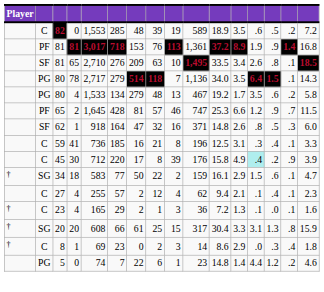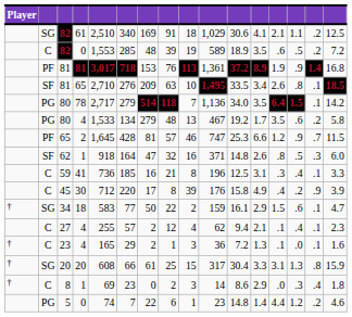+ row: SG | 82 | 61 | 2,510 | 340 | 169 | 91 | 18 | 1,029 | 30.6 | 4.1 | 2.1 | 1.1 | .2 | 12.5
80 / 78 | column 16: 14.3 -> 14.2
45 | column 13: paleturquoise background -> no background
